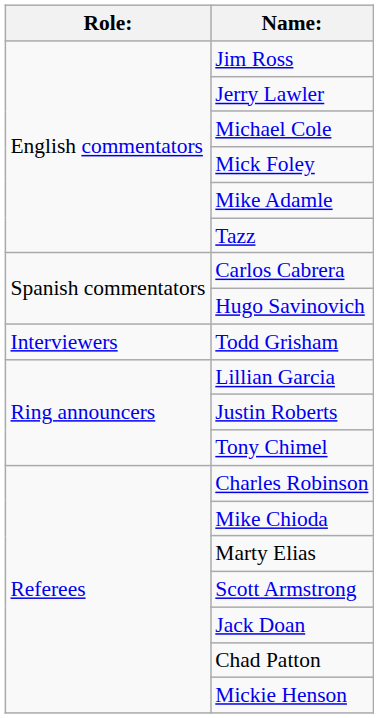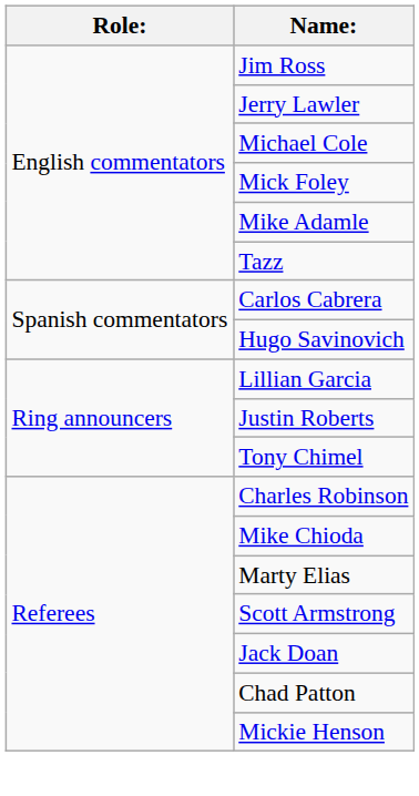- row: Interviewers | Todd Grisham
